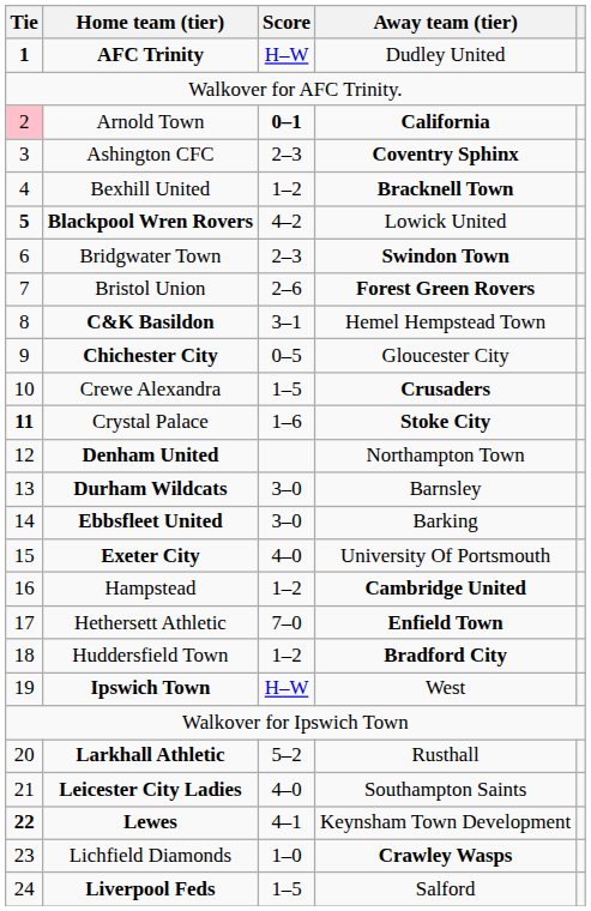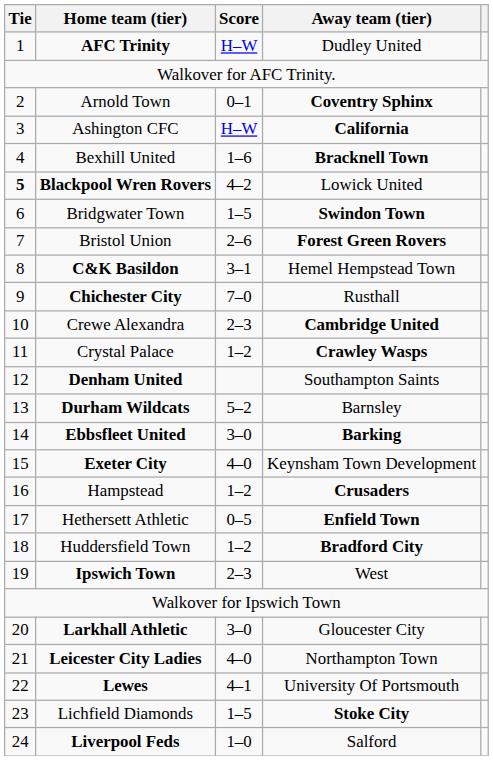AFC Trinity | Tie: bold -> normal
Arnold Town | Tie: pink background -> no background
Arnold Town | Score: bold -> normal
Arnold Town | Away team (tier): California -> Coventry Sphinx
Ashington CFC | Score: 2–3 -> H–W
Ashington CFC | Away team (tier): Coventry Sphinx -> California
Bexhill United | Score: 1–2 -> 1–6
Bridgwater Town | Score: 2–3 -> 1–5
Chichester City | Score: 0–5 -> 7–0
Chichester City | Away team (tier): Gloucester City -> Rusthall
Crewe Alexandra | Score: 1–5 -> 2–3
Crewe Alexandra | Away team (tier): Crusaders -> Cambridge United
Crystal Palace | Tie: bold -> normal
Crystal Palace | Score: 1–6 -> 1–2
Crystal Palace | Away team (tier): Stoke City -> Crawley Wasps
Denham United | Away team (tier): Northampton Town -> Southampton Saints
Durham Wildcats | Score: 3–0 -> 5–2
Ebbsfleet United | Away team (tier): normal -> bold
Exeter City | Away team (tier): University Of Portsmouth -> Keynsham Town Development
Hampstead | Away team (tier): Cambridge United -> Crusaders
Hethersett Athletic | Score: 7–0 -> 0–5
Ipswich Town | Score: H–W -> 2–3
Larkhall Athletic | Score: 5–2 -> 3–0
Larkhall Athletic | Away team (tier): Rusthall -> Gloucester City
Leicester City Ladies | Away team (tier): Southampton Saints -> Northampton Town
Lewes | Tie: bold -> normal
Lewes | Away team (tier): Keynsham Town Development -> University Of Portsmouth
Lichfield Diamonds | Score: 1–0 -> 1–5
Lichfield Diamonds | Away team (tier): Crawley Wasps -> Stoke City
Liverpool Feds | Score: 1–5 -> 1–0
